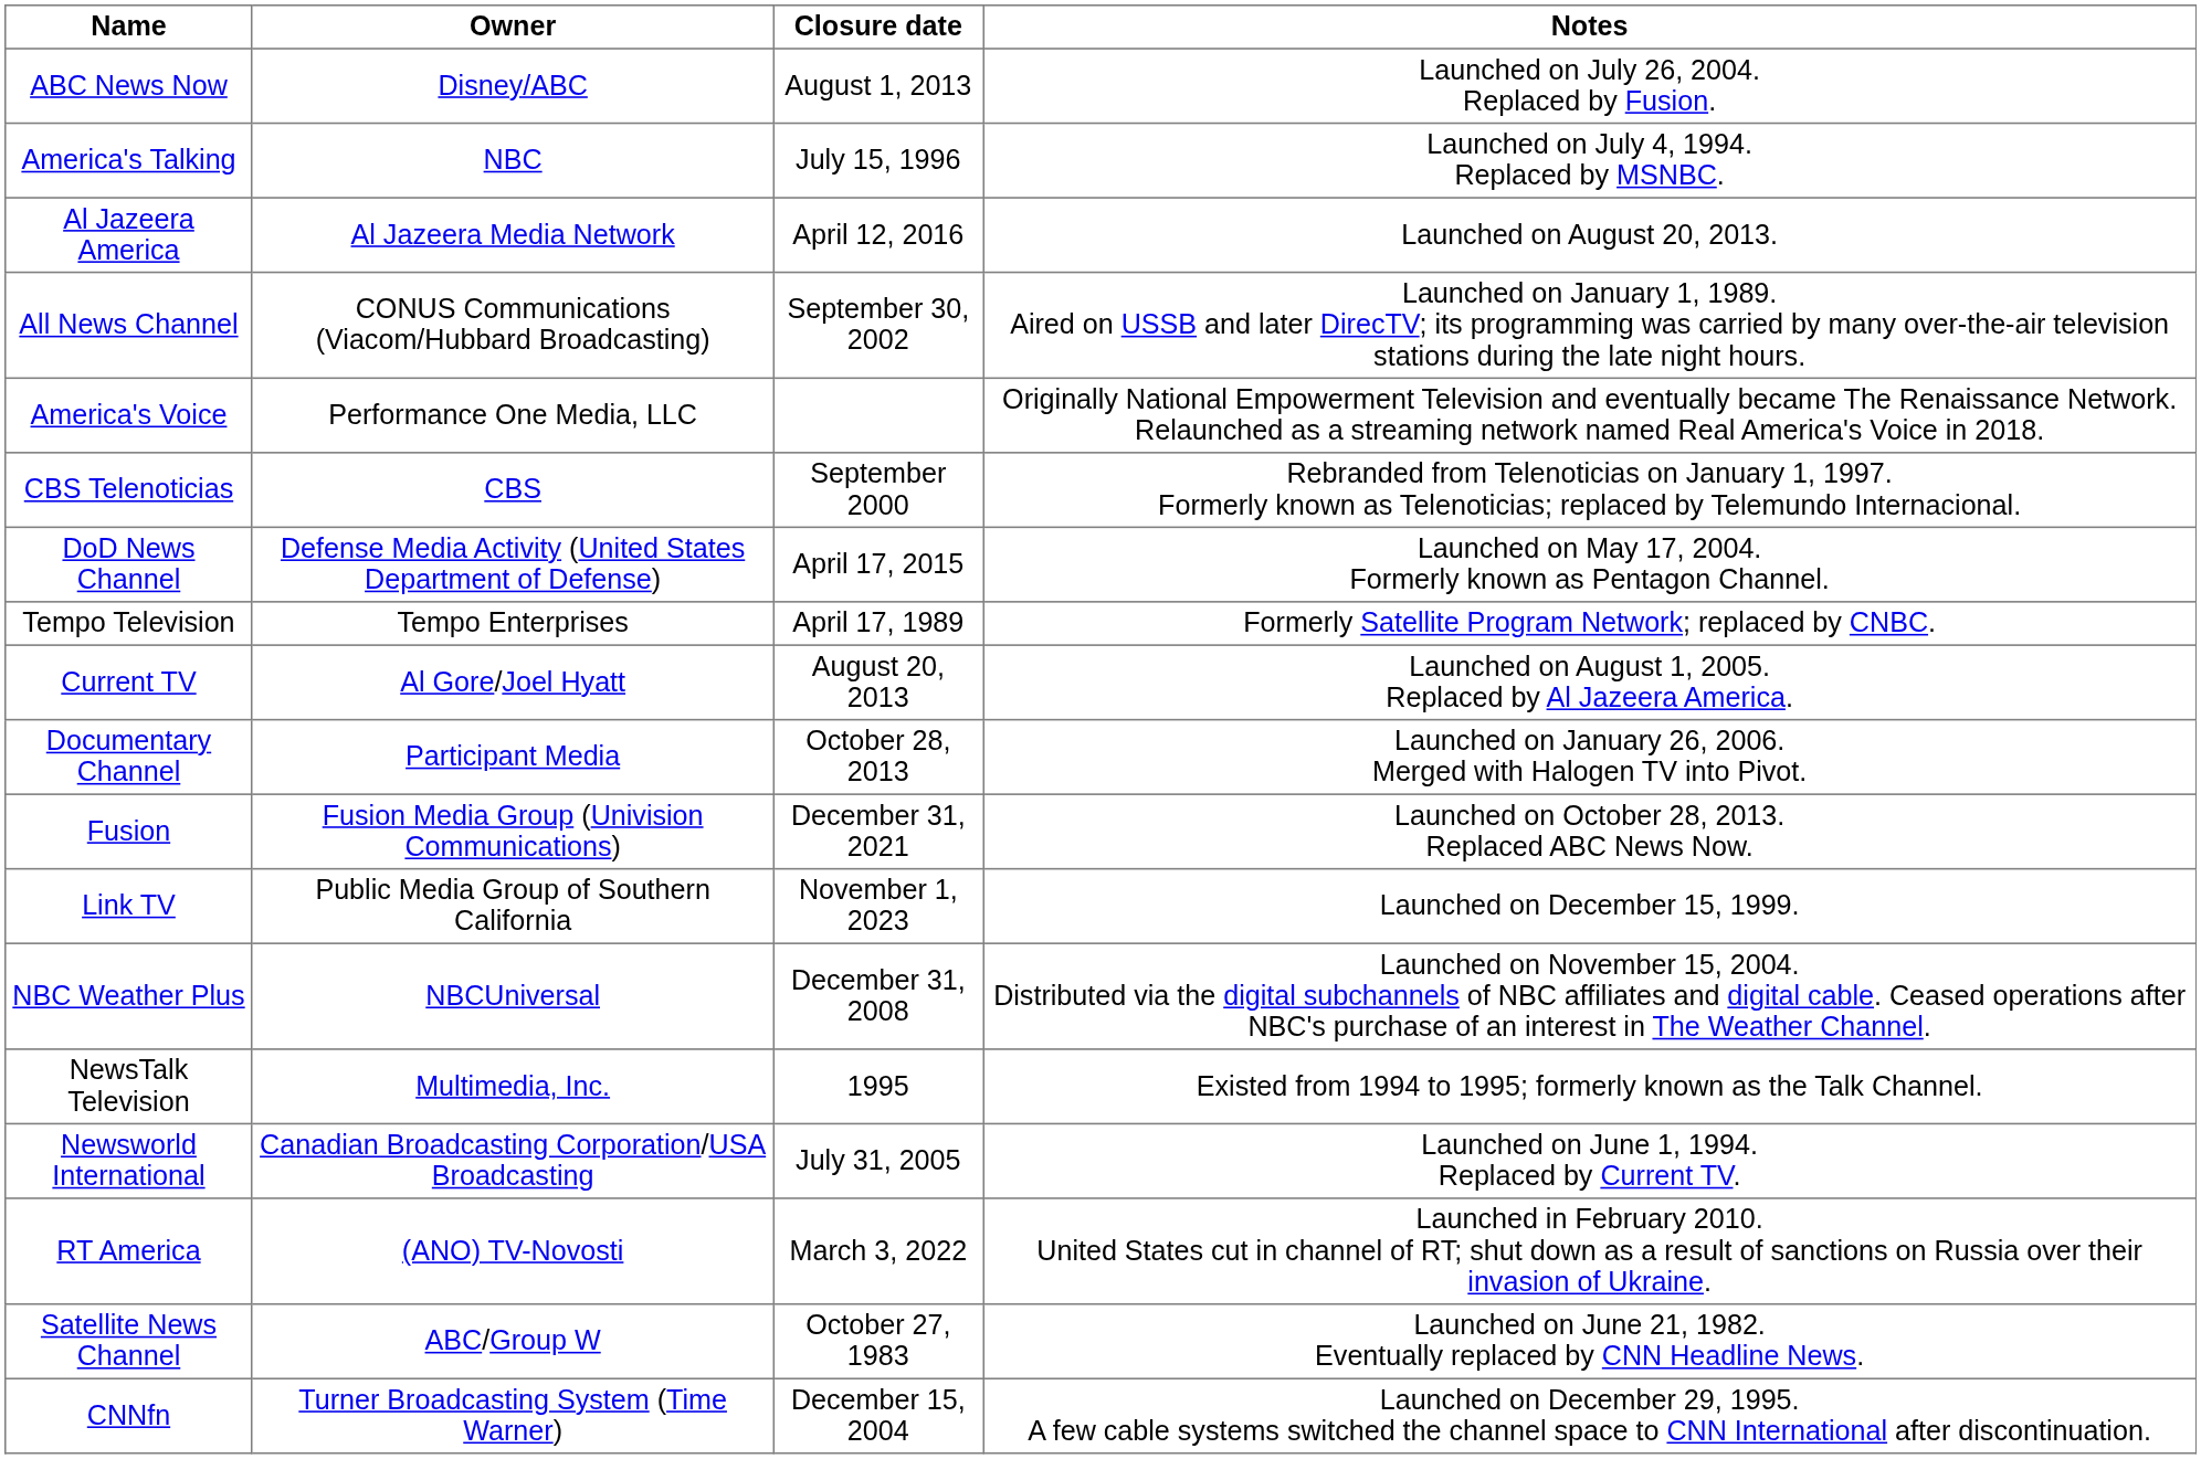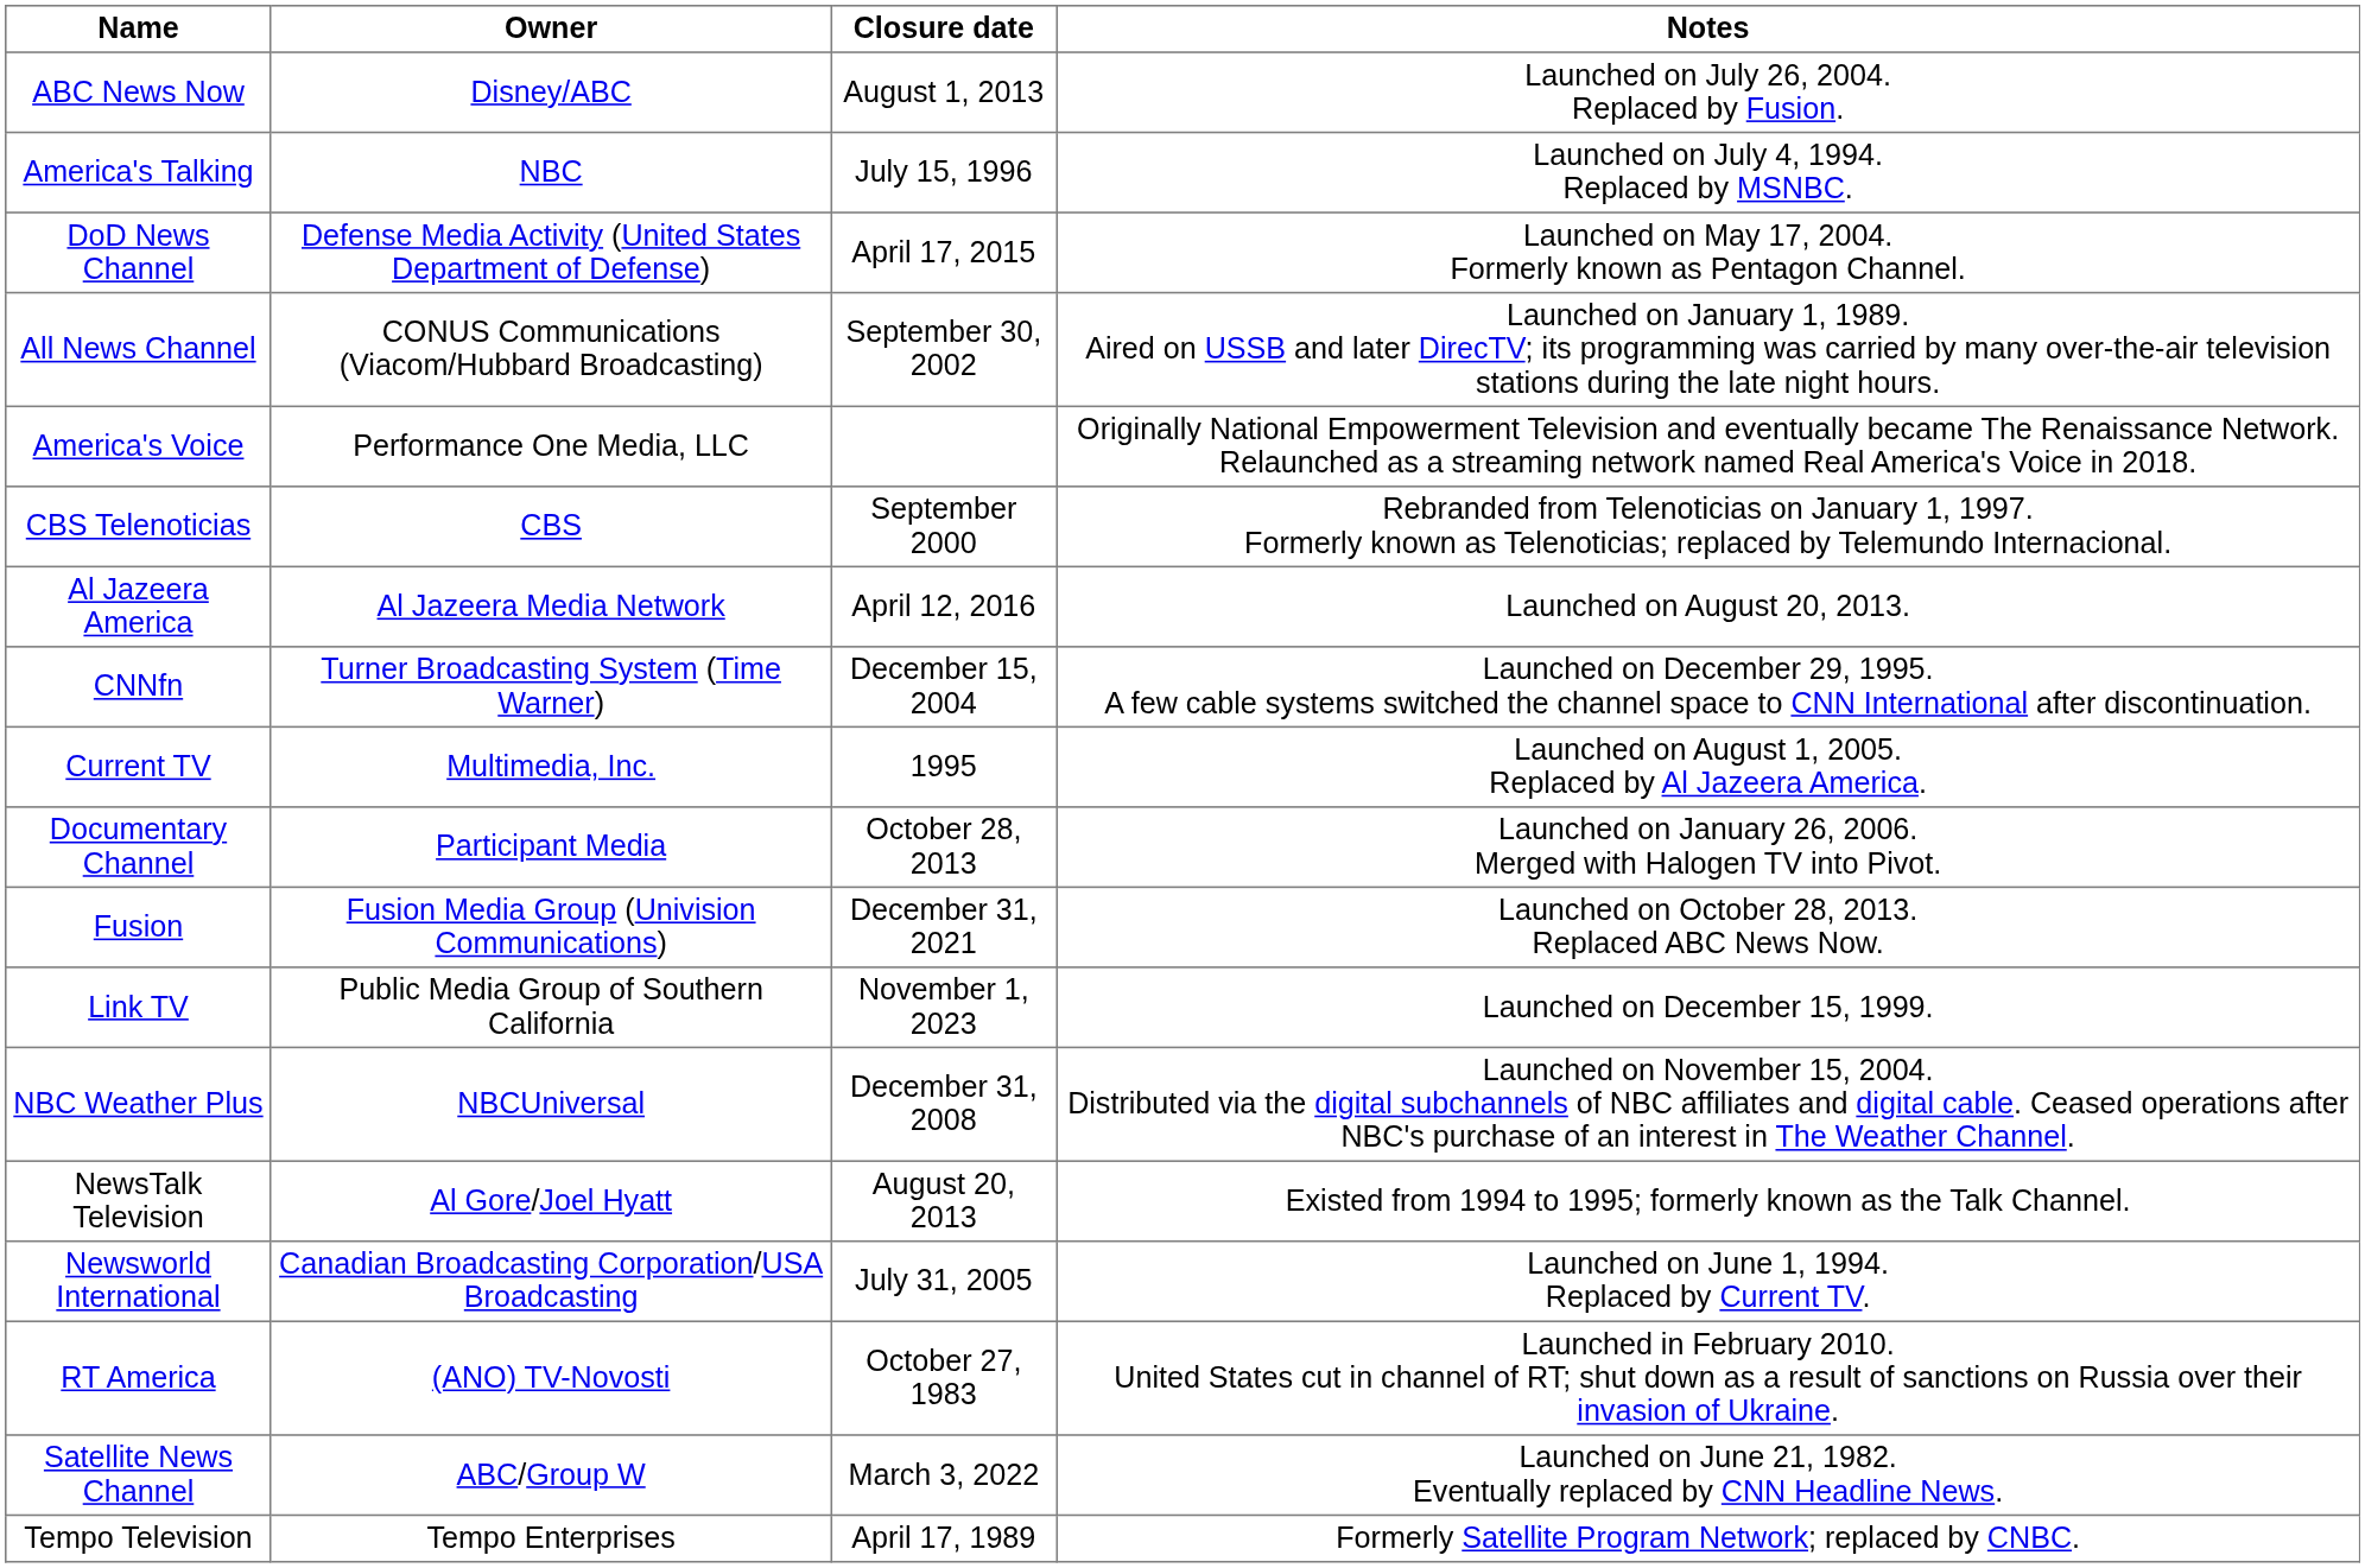rows swapped: Al Jazeera America <-> DoD News Channel
rows swapped: CNNfn <-> Tempo Television
Current TV | Owner: Al Gore/Joel Hyatt -> Multimedia, Inc.
Current TV | Closure date: August 20, 2013 -> 1995
NewsTalk Television | Owner: Multimedia, Inc. -> Al Gore/Joel Hyatt
NewsTalk Television | Closure date: 1995 -> August 20, 2013
RT America | Closure date: March 3, 2022 -> October 27, 1983
Satellite News Channel | Closure date: October 27, 1983 -> March 3, 2022
